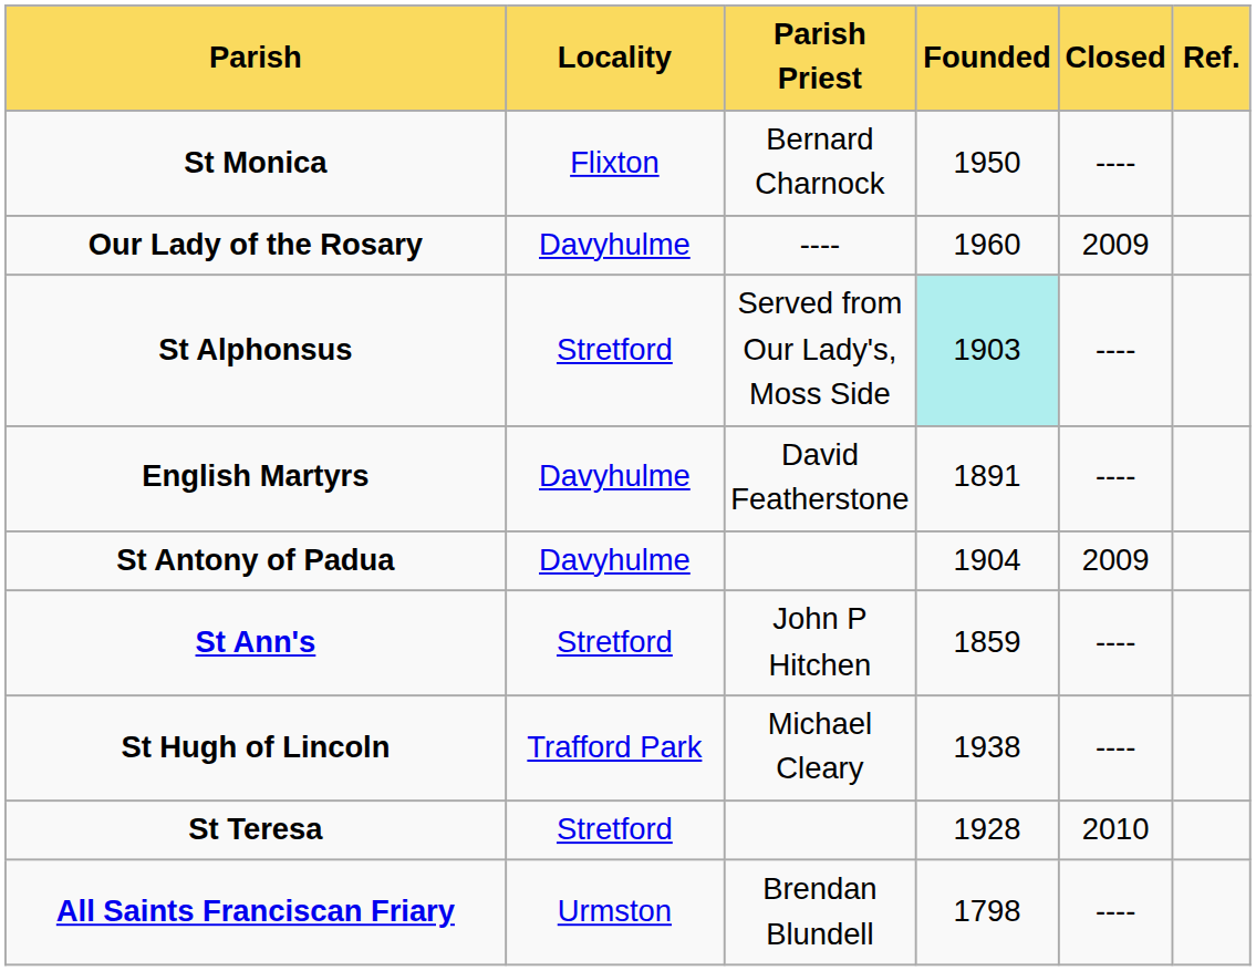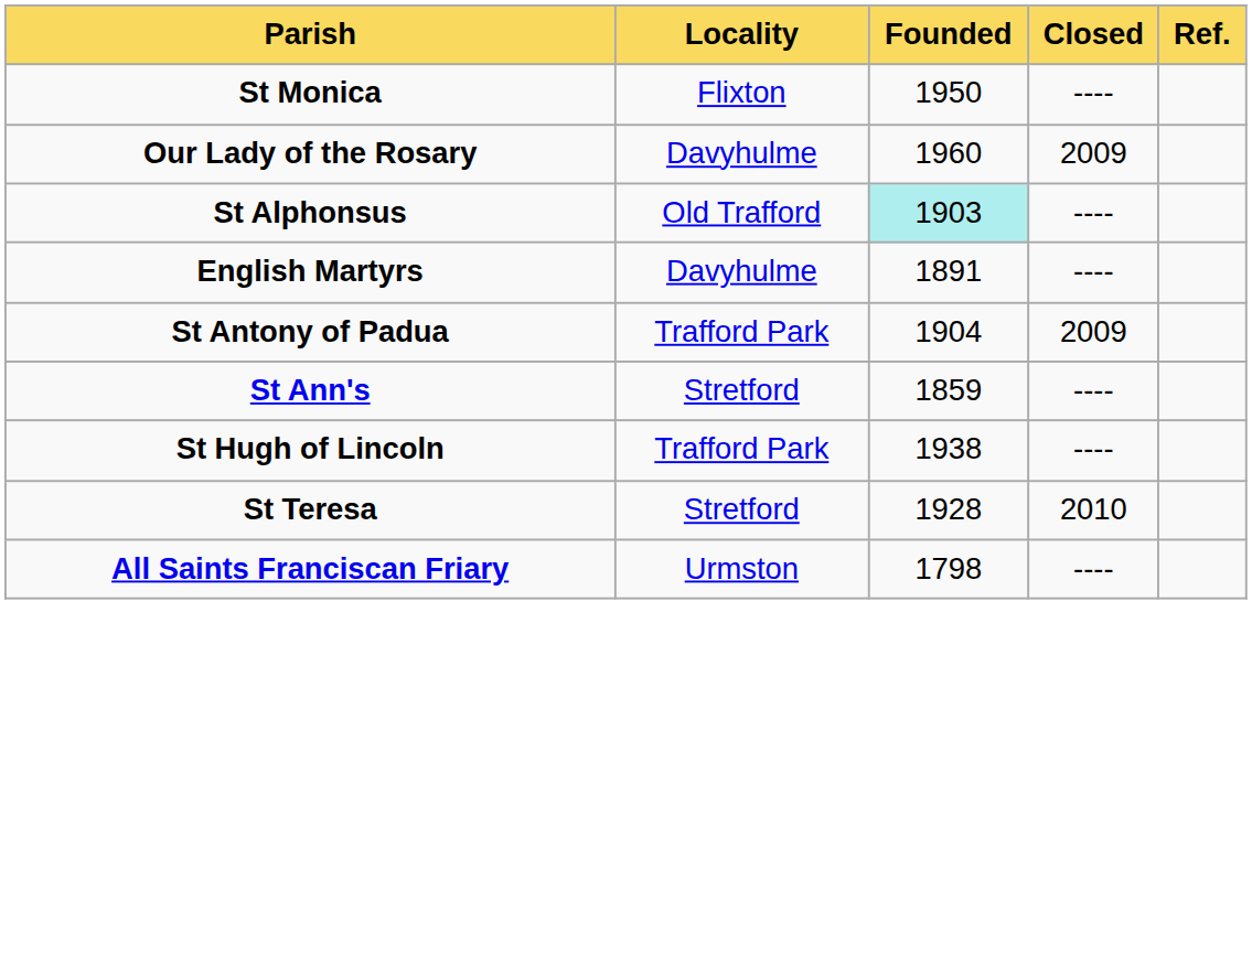- column: Parish Priest | Bernard Charnock | ---- | Served from Our Lady's, Moss Side | David Featherstone | John P Hitchen | Michael Cleary | Brendan Blundell
St Alphonsus | Locality: Stretford -> Old Trafford
St Antony of Padua | Locality: Davyhulme -> Trafford Park
